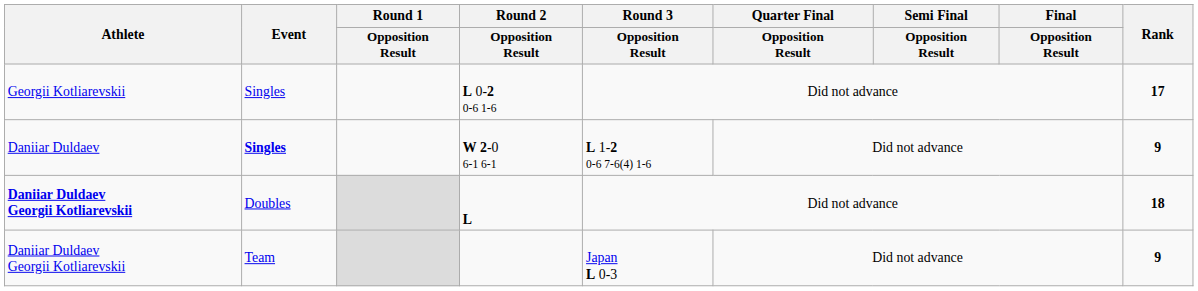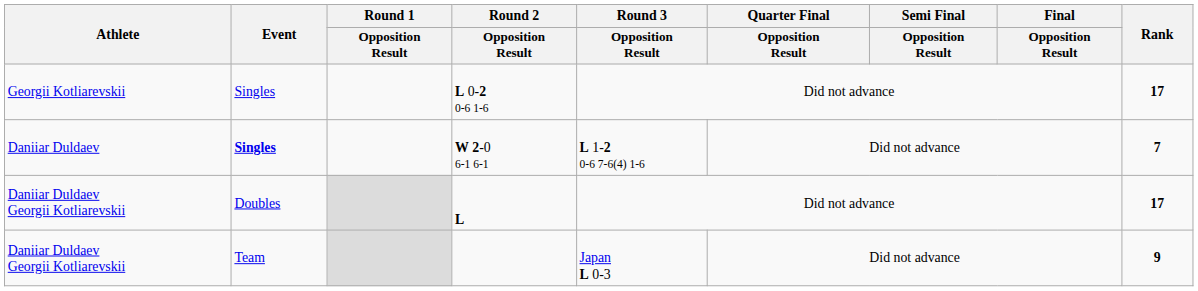W 2-0 6-1 6-1 | Rank: 9 -> 7
L | Athlete: bold -> normal
L | Rank: 18 -> 17
